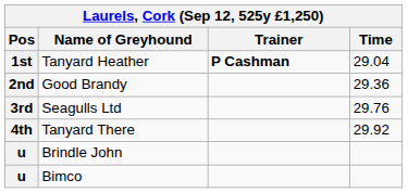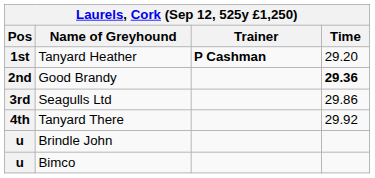Tanyard Heather | Time: 29.04 -> 29.20
Good Brandy | Time: normal -> bold
Seagulls Ltd | Time: 29.76 -> 29.86
